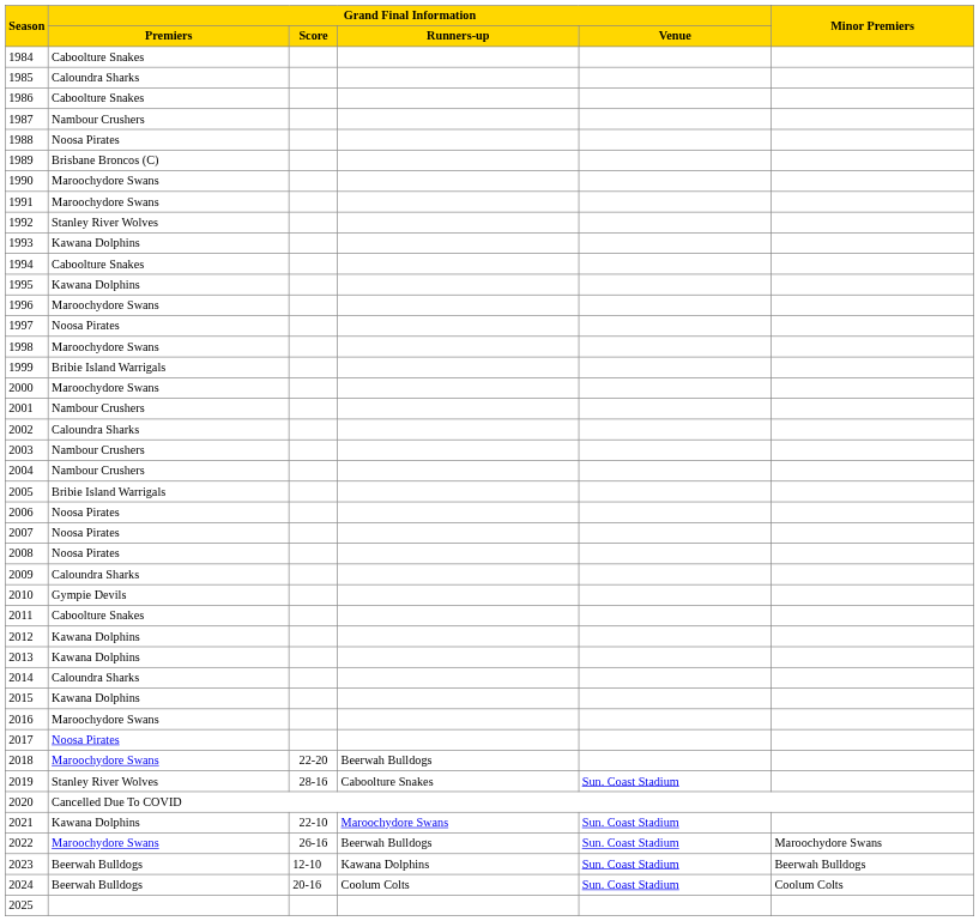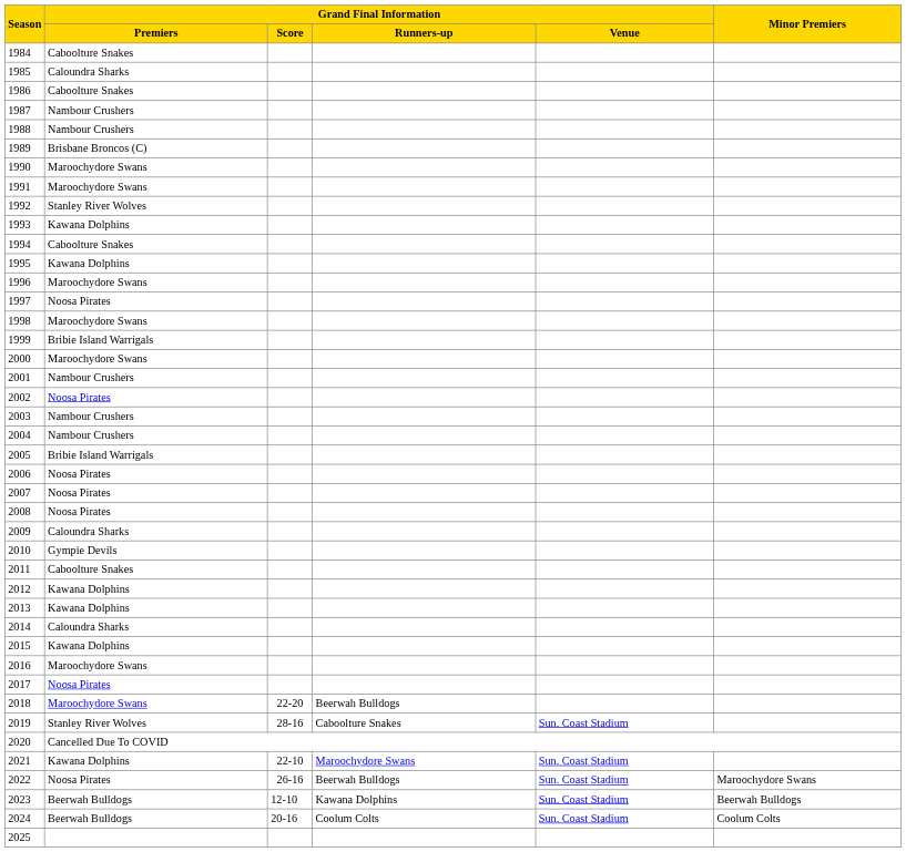1988 | Grand Final Information / Premiers: Noosa Pirates -> Nambour Crushers
2002 | Grand Final Information / Premiers: Caloundra Sharks -> Noosa Pirates
2022 | Grand Final Information / Premiers: Maroochydore Swans -> Noosa Pirates
